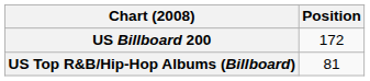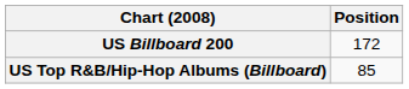US Top R&B/Hip-Hop Albums (Billboard) | Position: 81 -> 85
